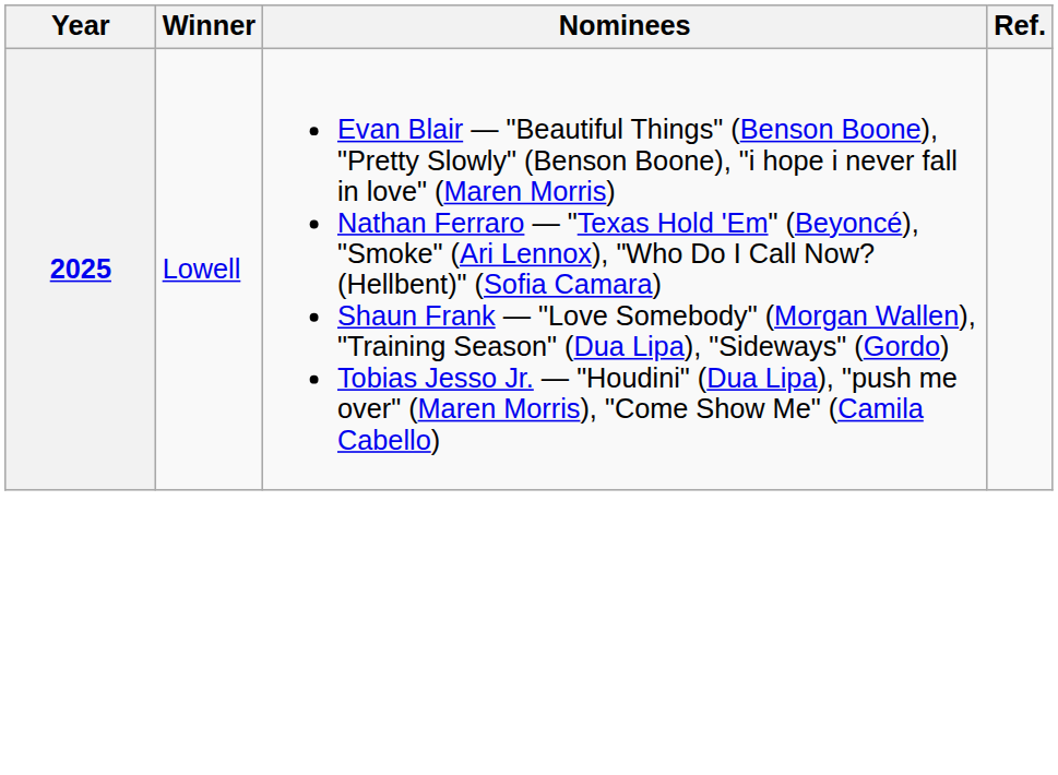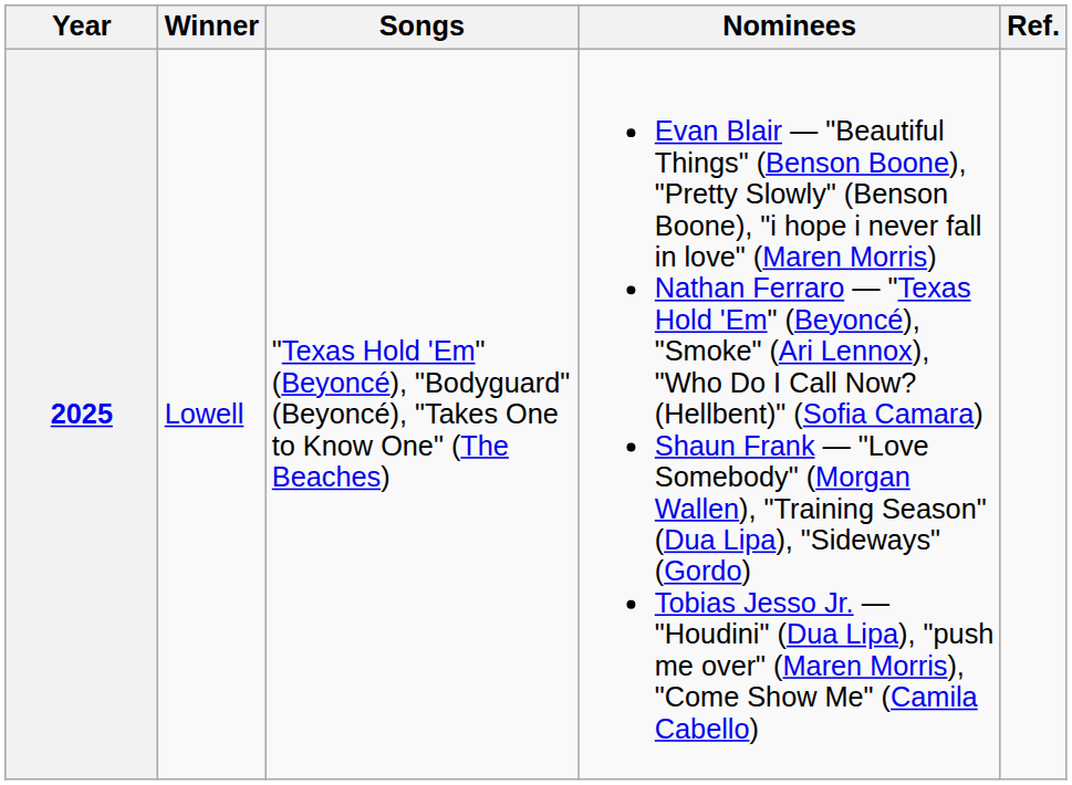+ column: Songs | "Texas Hold 'Em" (Beyoncé), "Bodyguard" (Beyoncé), "Takes One to Know One" (The Beaches)
